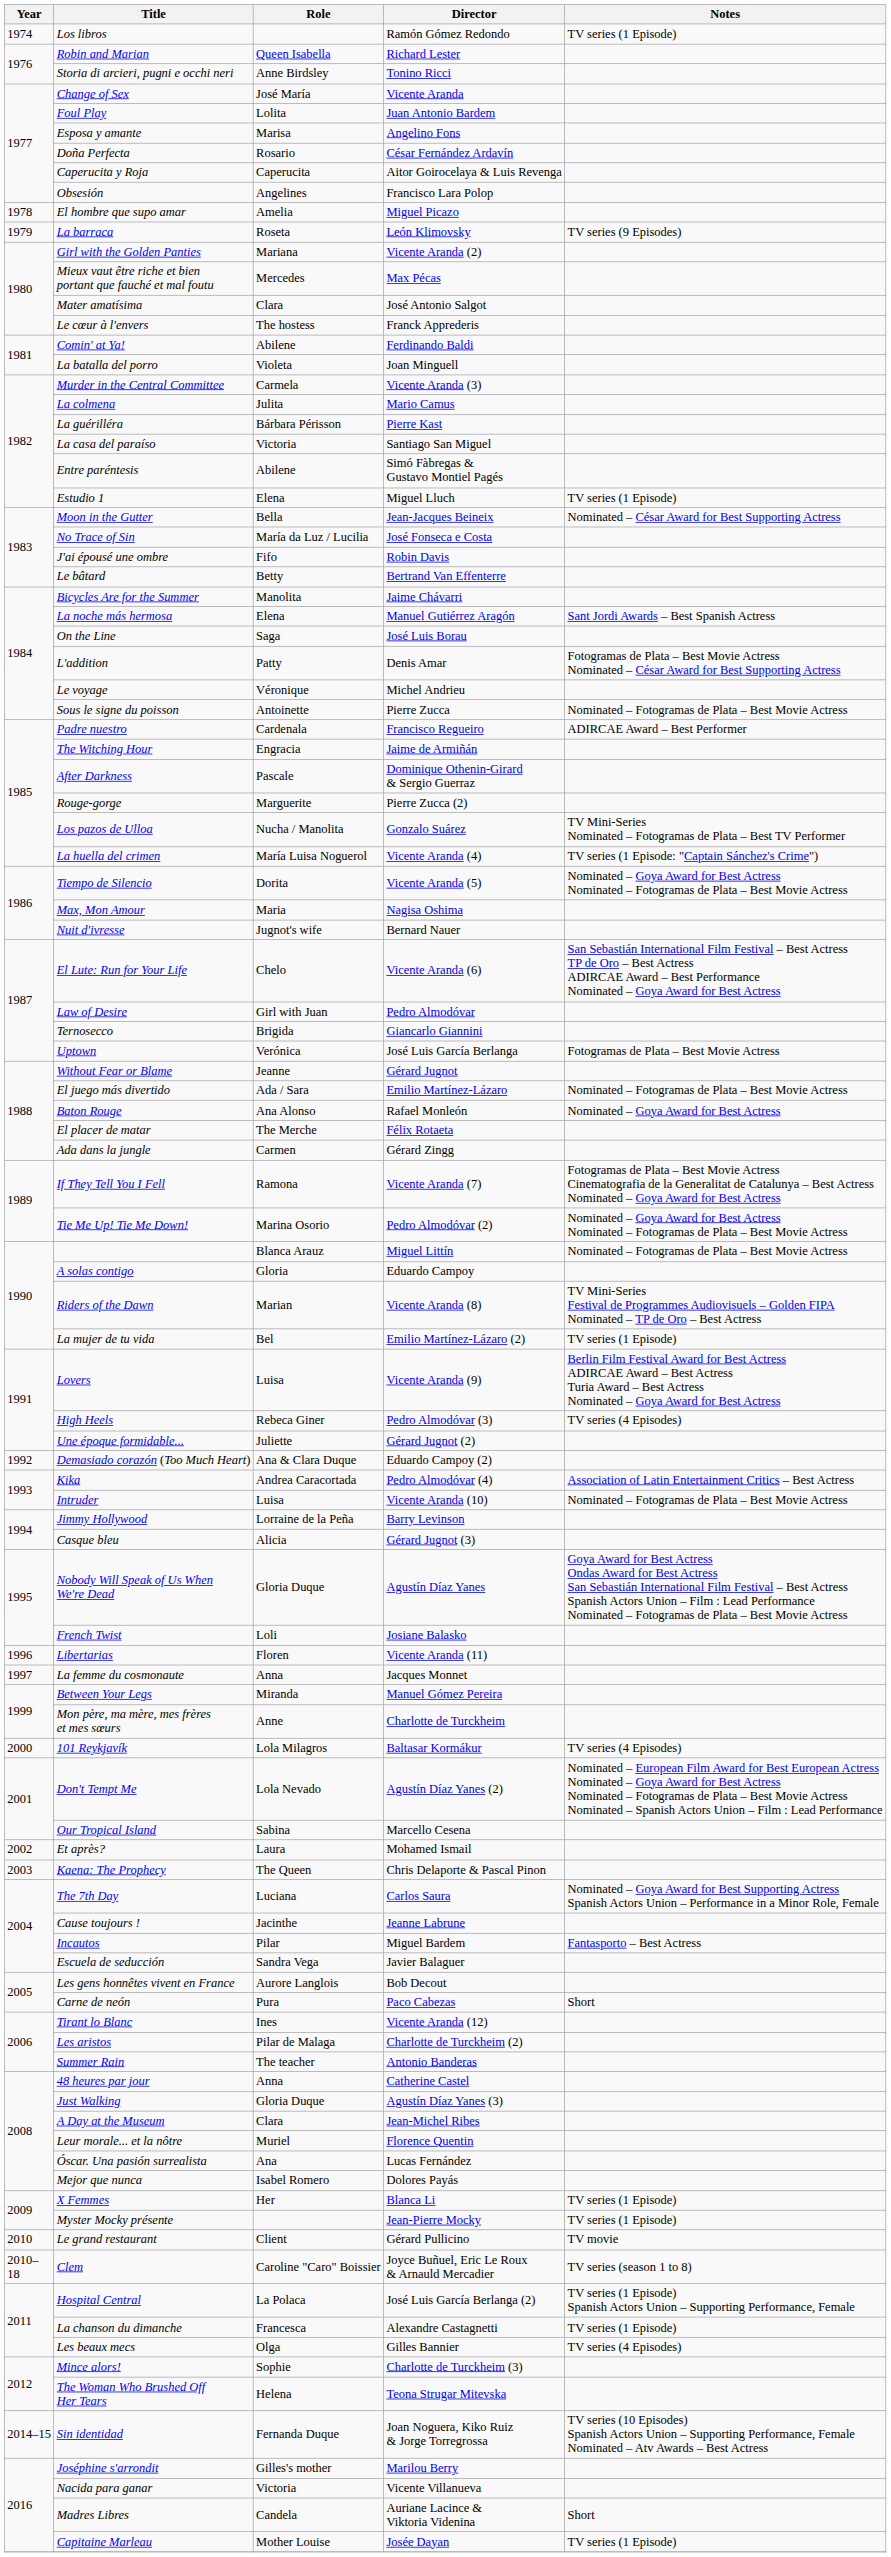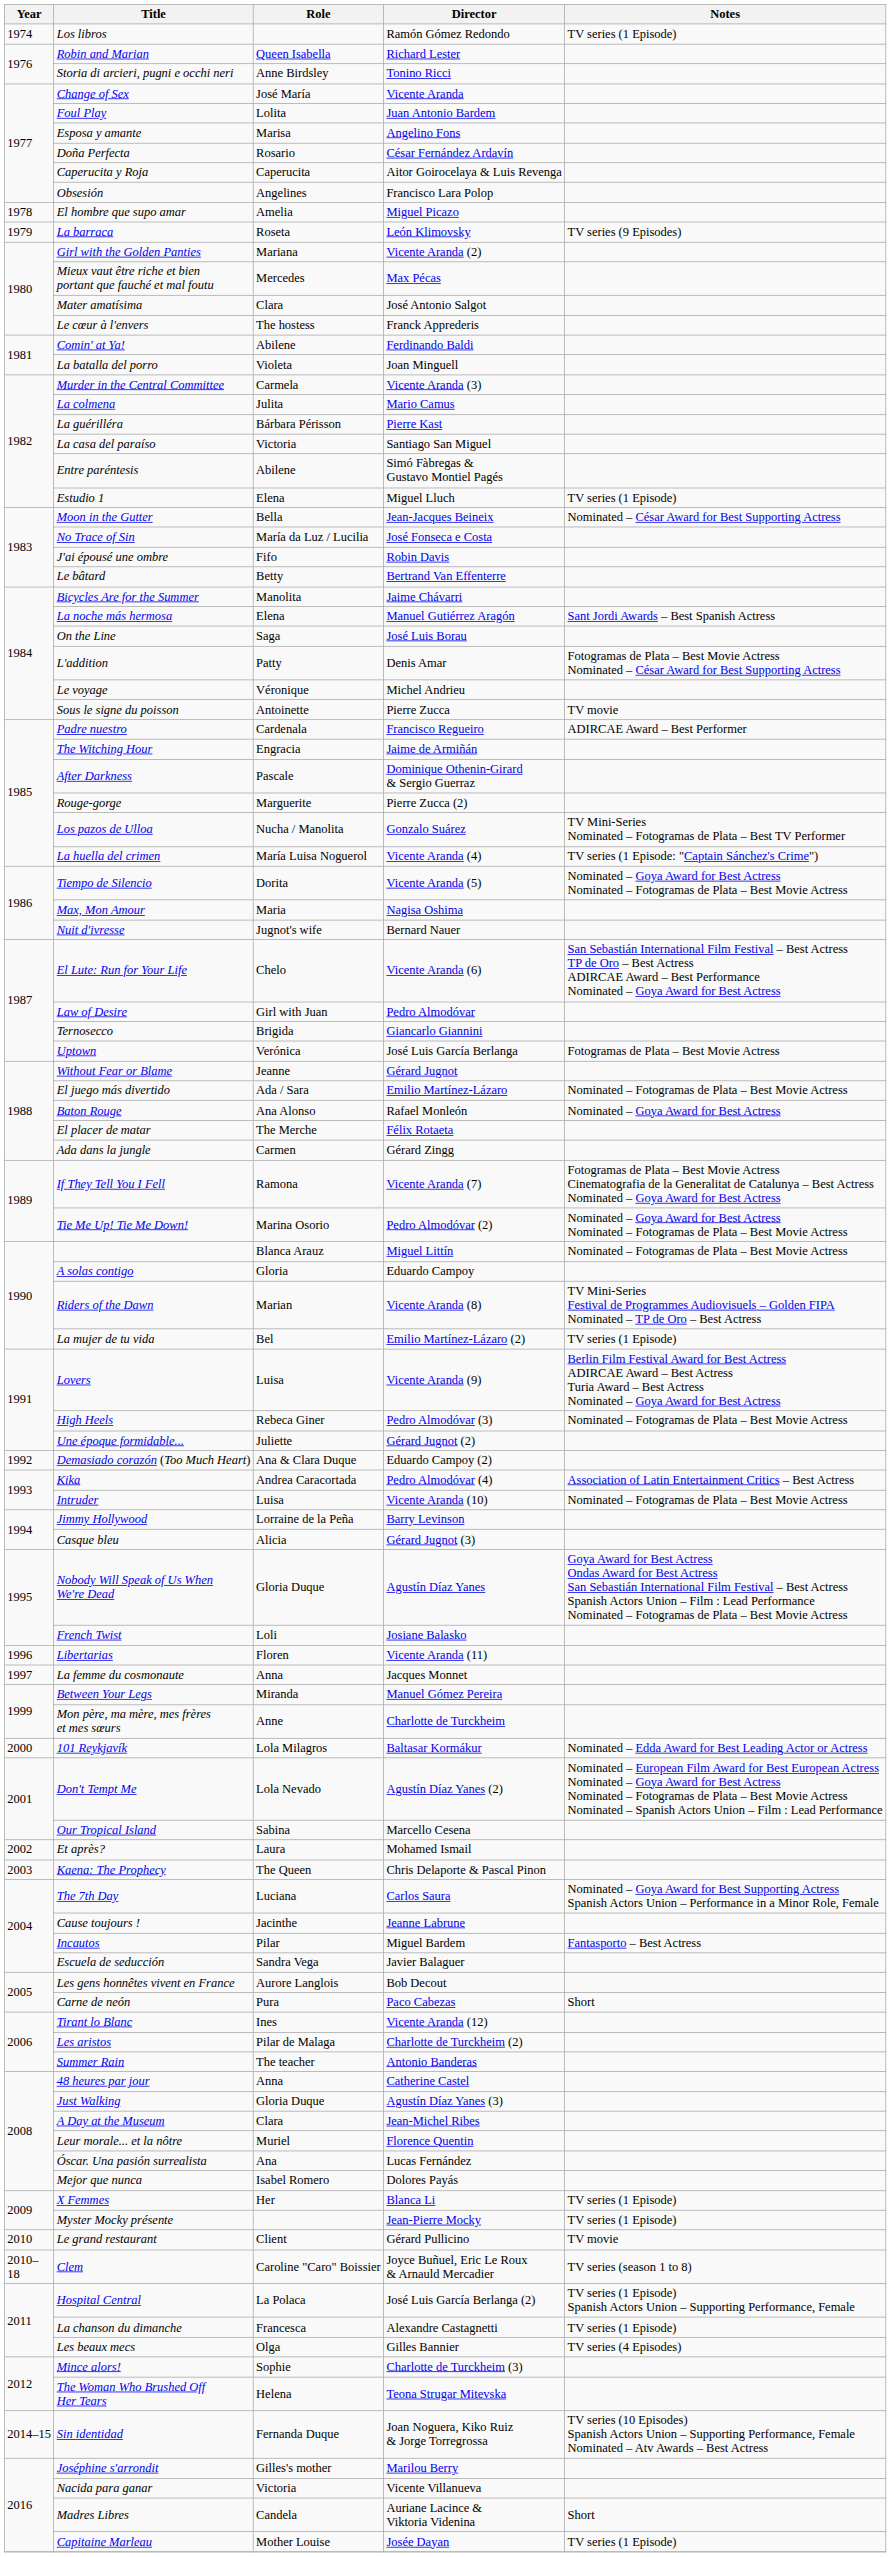Sous le signe du poisson | Notes: Nominated – Fotogramas de Plata – Best Movie Actress -> TV movie
High Heels | Notes: TV series (4 Episodes) -> Nominated – Fotogramas de Plata – Best Movie Actress
101 Reykjavík | Notes: TV series (4 Episodes) -> Nominated – Edda Award for Best Leading Actor or Actress
